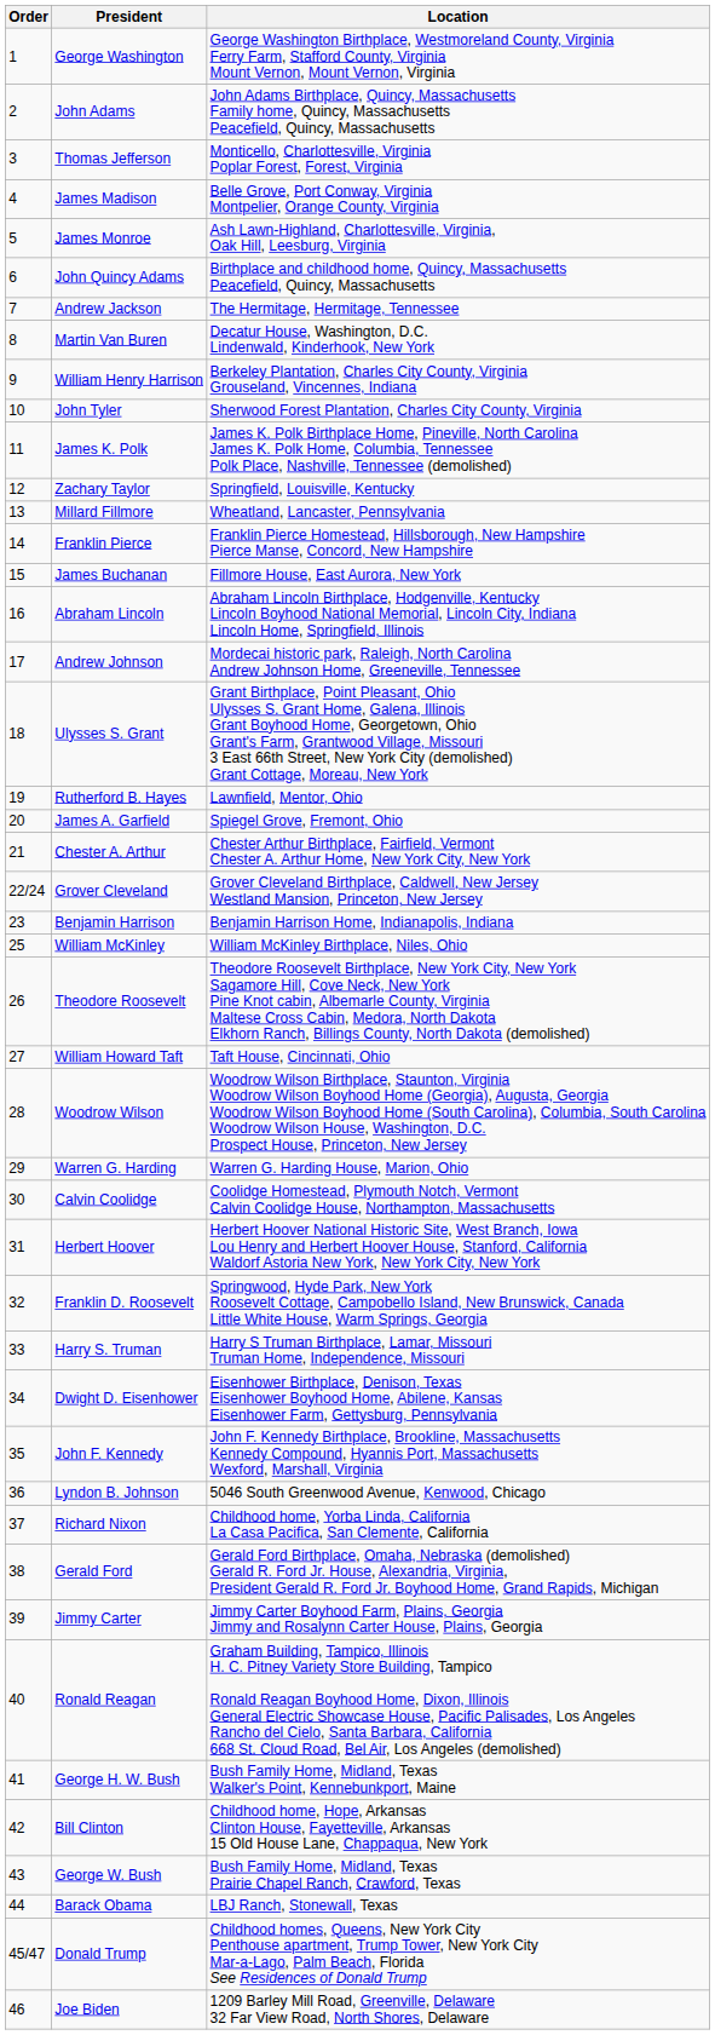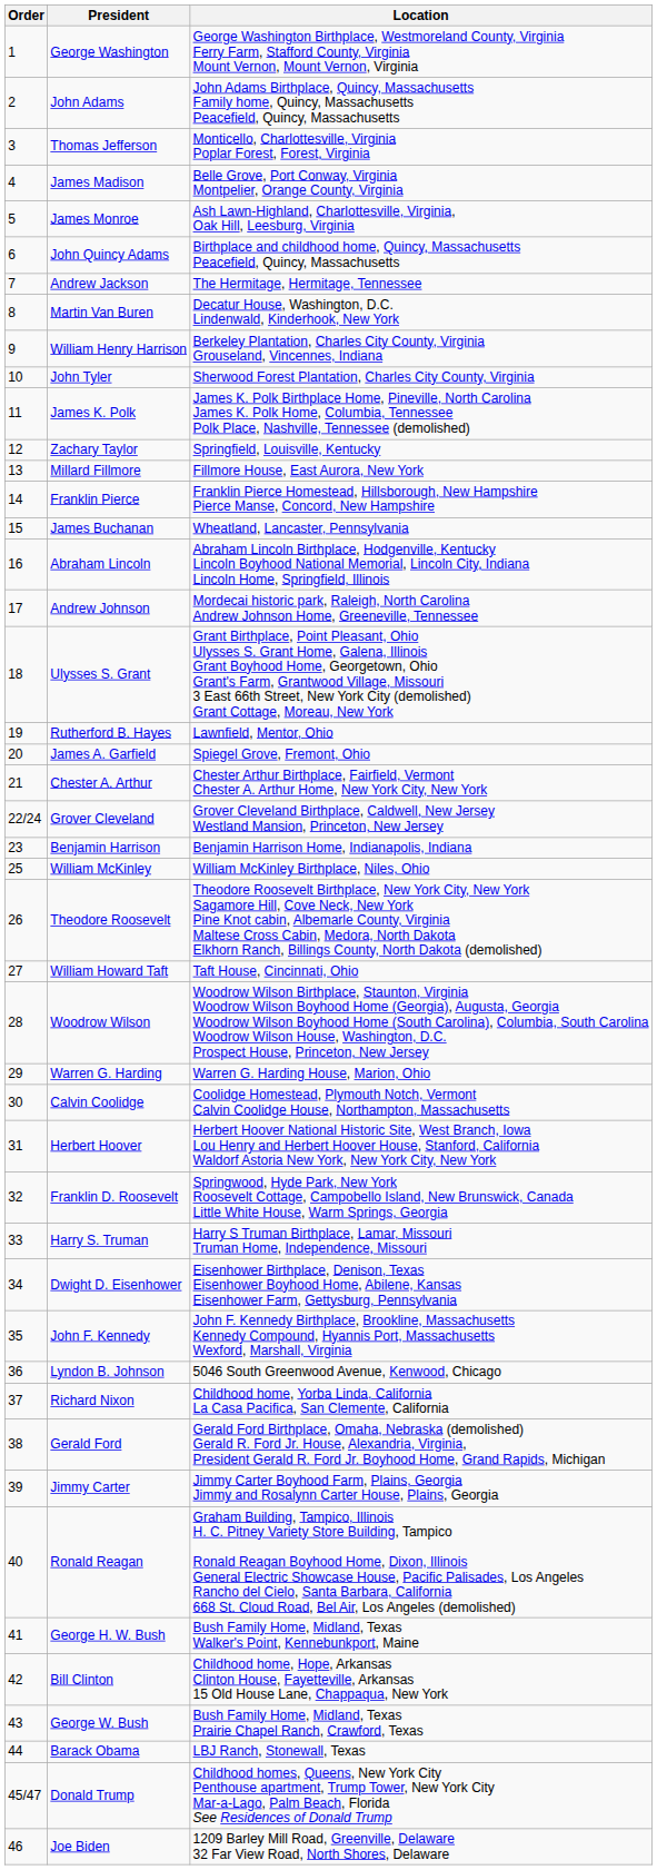Millard Fillmore | Location: Wheatland, Lancaster, Pennsylvania -> Fillmore House, East Aurora, New York
James Buchanan | Location: Fillmore House, East Aurora, New York -> Wheatland, Lancaster, Pennsylvania
